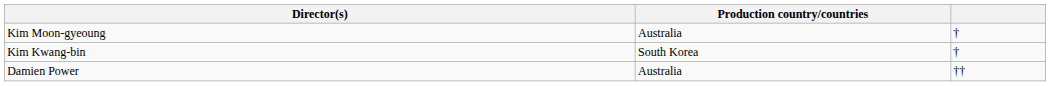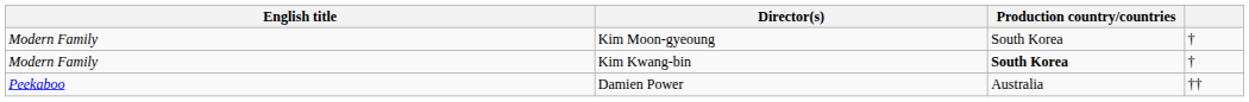+ column: English title | Modern Family | Modern Family | Peekaboo
Kim Moon-gyeoung | Production country/countries: Australia -> South Korea
Kim Kwang-bin | Production country/countries: normal -> bold
